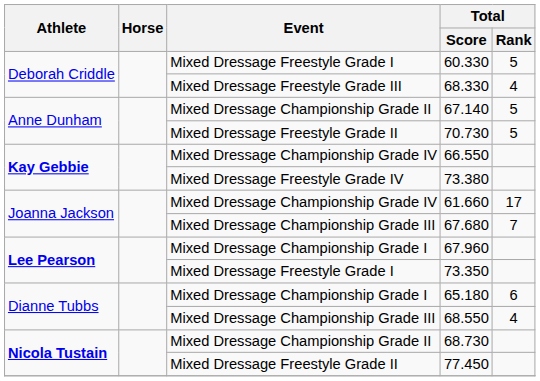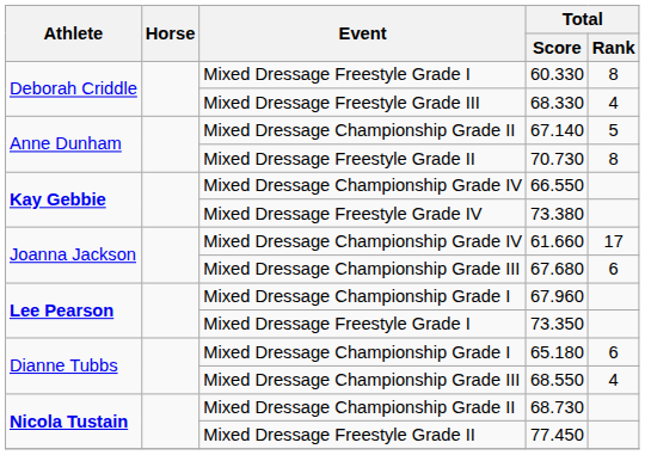60.330 | Total / Rank: 5 -> 8
70.730 | Total / Rank: 5 -> 8
67.680 | Total / Rank: 7 -> 6
